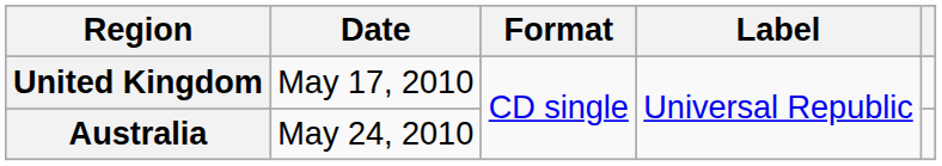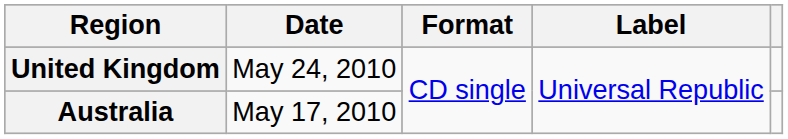United Kingdom | Date: May 17, 2010 -> May 24, 2010
Australia | Date: May 24, 2010 -> May 17, 2010
